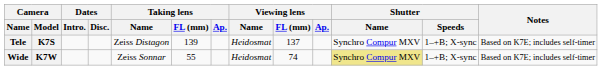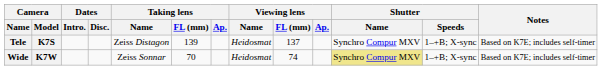Wide | Taking lens / FL (mm): 55 -> 70
